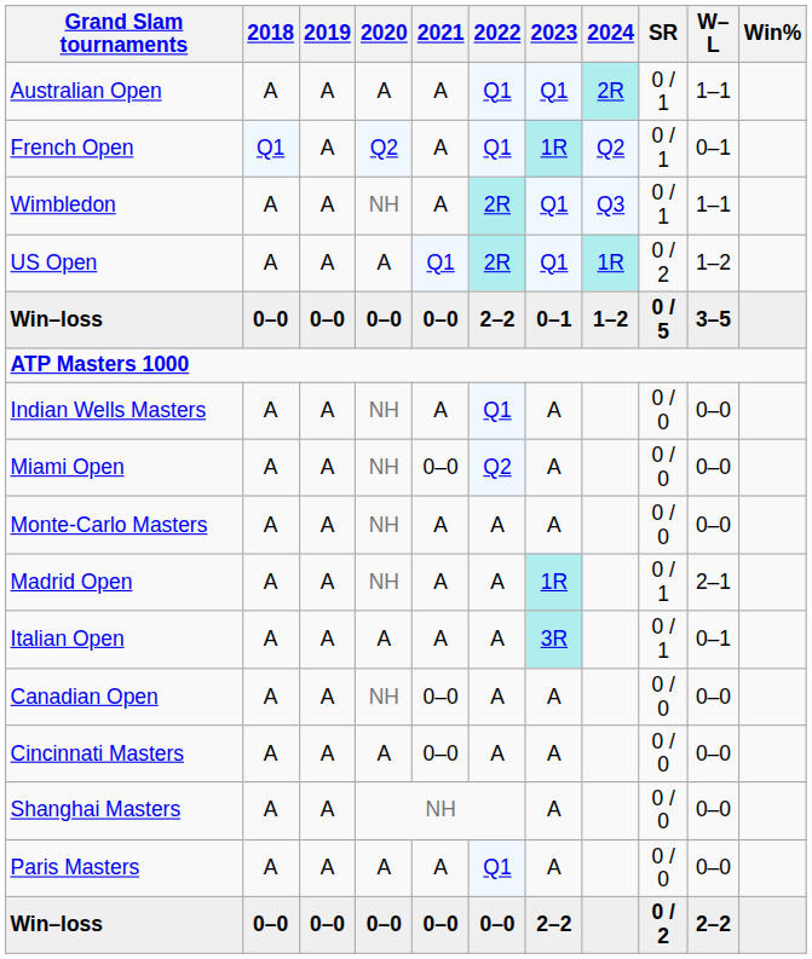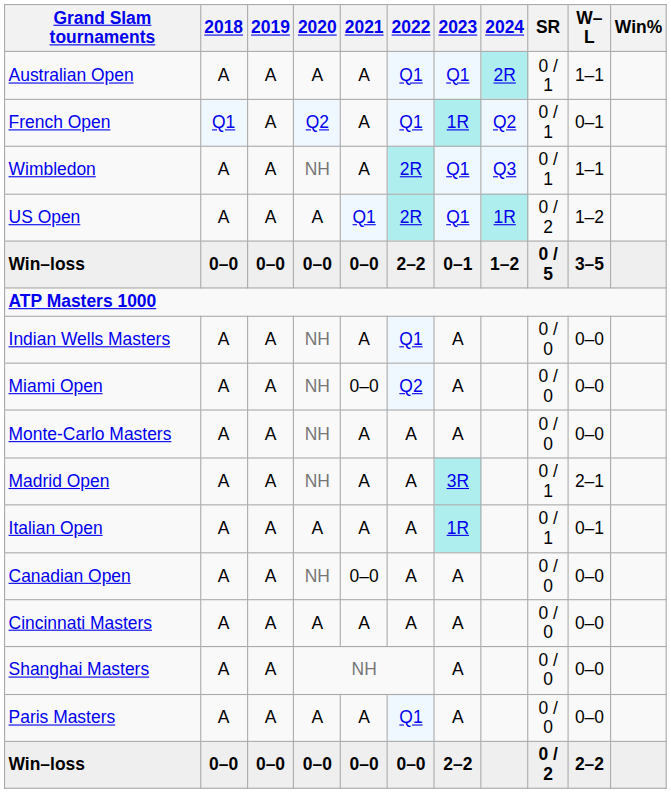Madrid Open | 2023: 1R -> 3R
Italian Open | 2023: 3R -> 1R
Cincinnati Masters | 2021: 0–0 -> A
